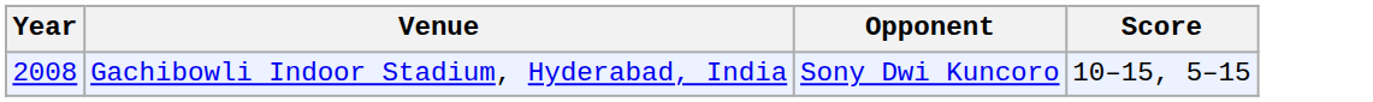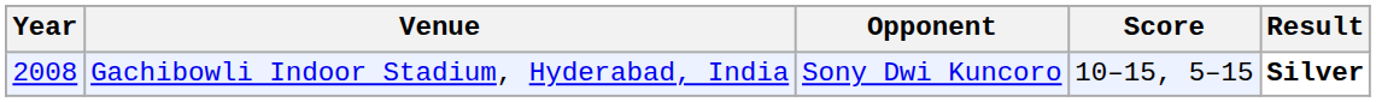+ column: Result | Silver
